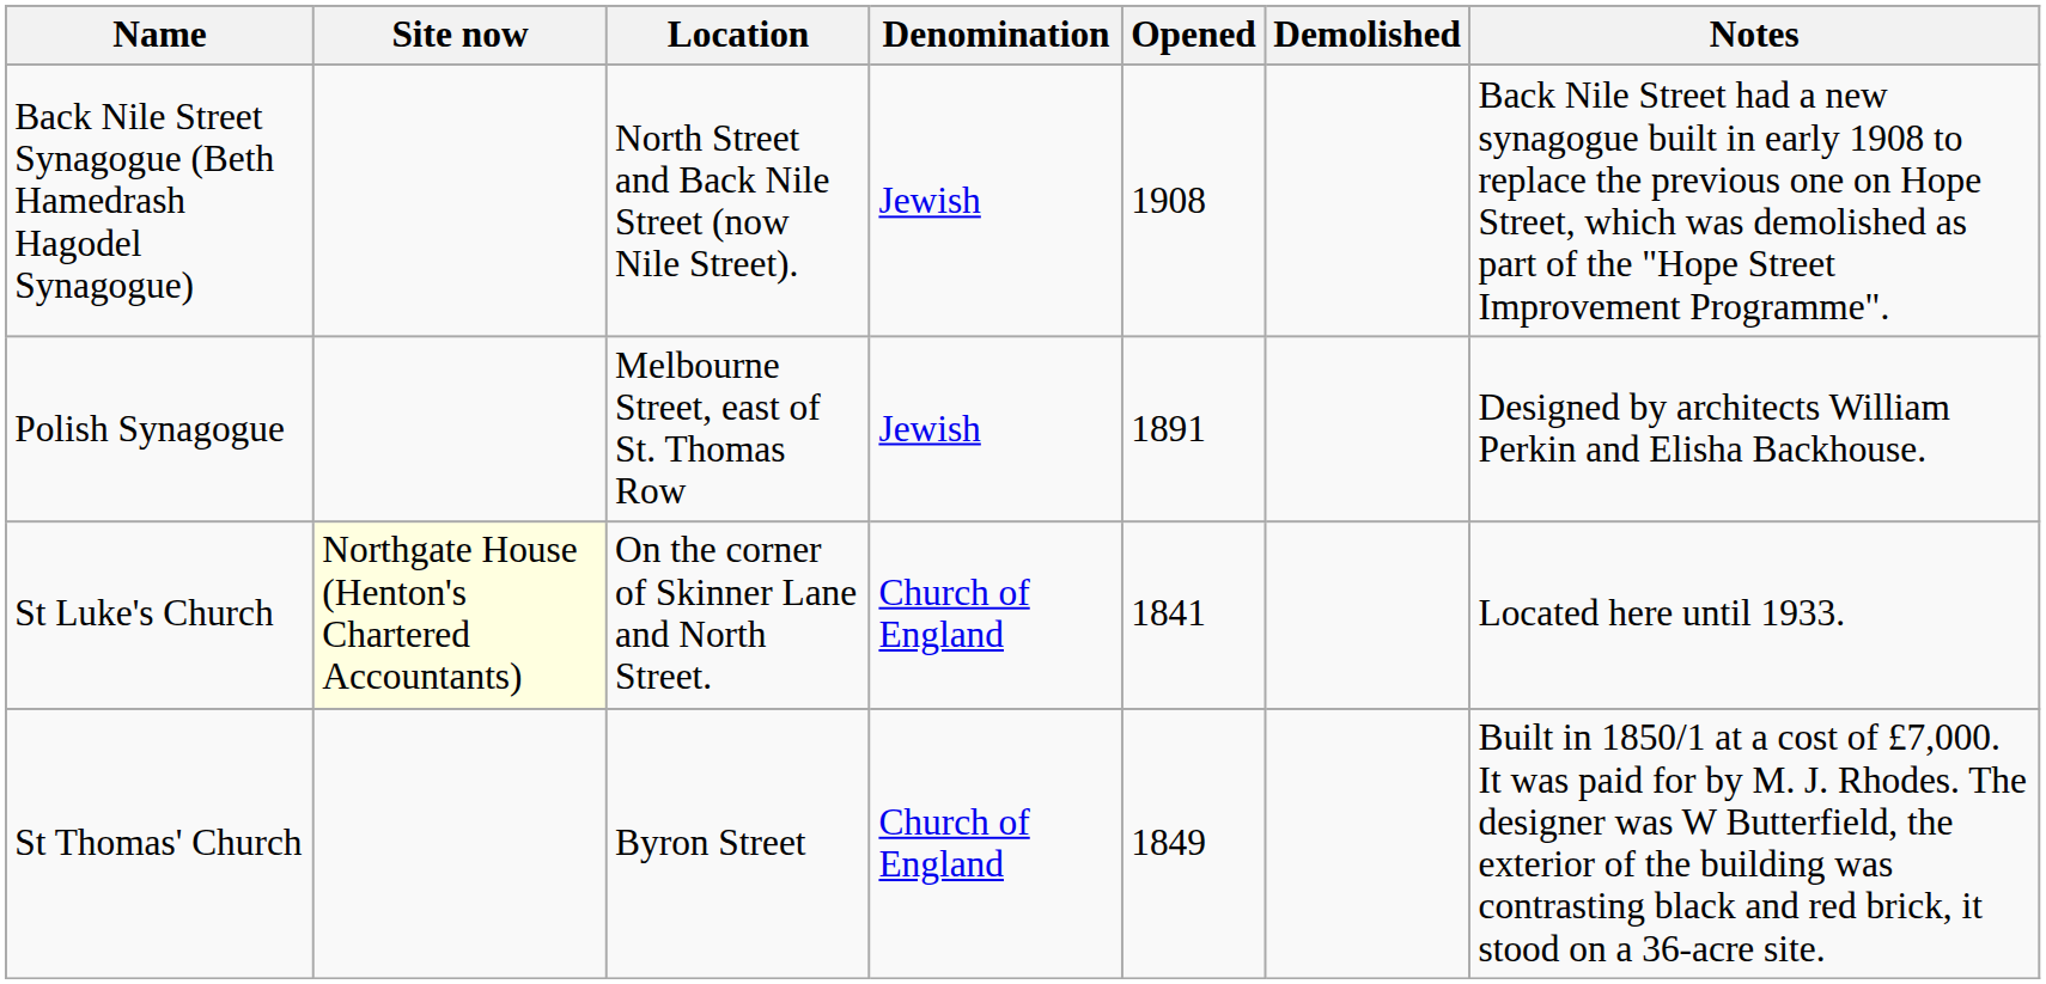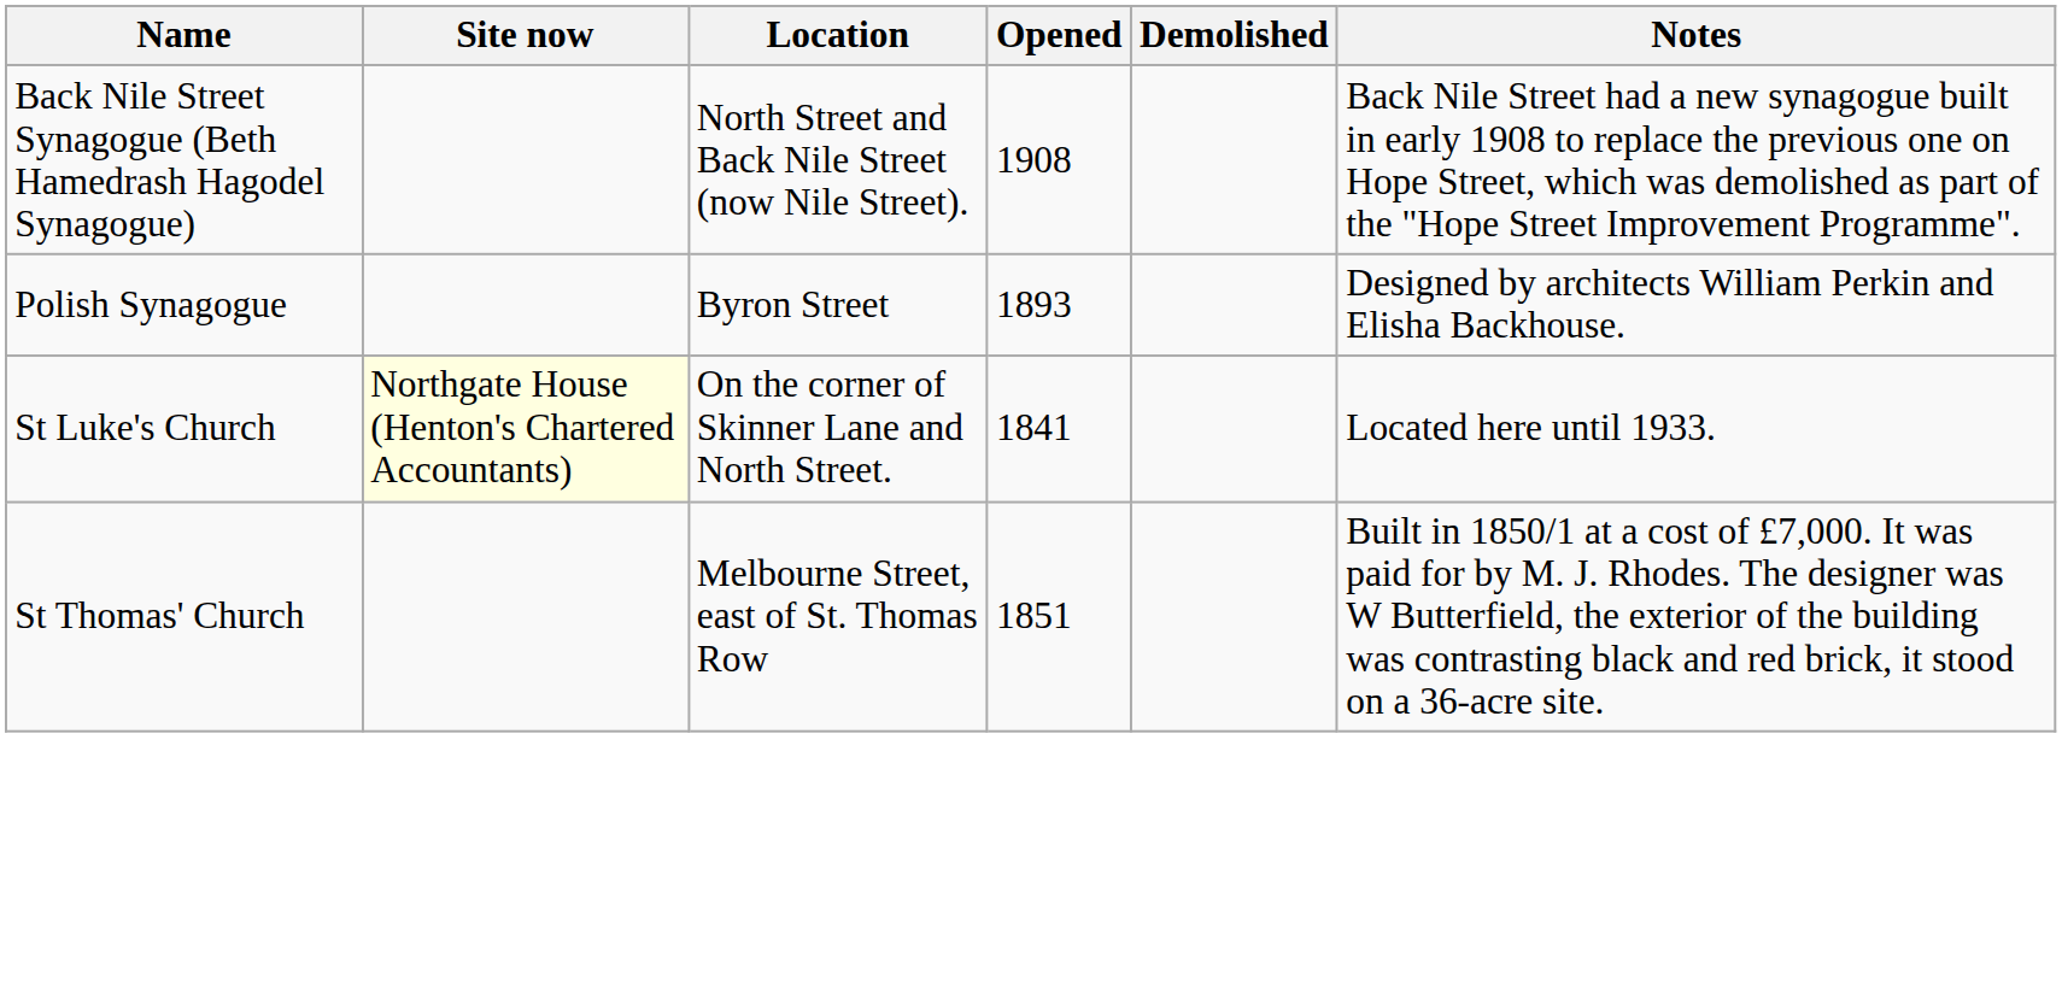- column: Denomination | Jewish | Jewish | Church of England | Church of England
Polish Synagogue | Location: Melbourne Street, east of St. Thomas Row -> Byron Street
Polish Synagogue | Opened: 1891 -> 1893
St Thomas' Church | Location: Byron Street -> Melbourne Street, east of St. Thomas Row
St Thomas' Church | Opened: 1849 -> 1851
